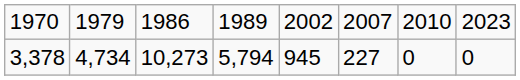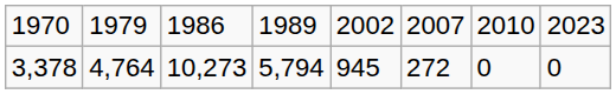3,378 | column 2: 4,734 -> 4,764
3,378 | column 6: 227 -> 272
